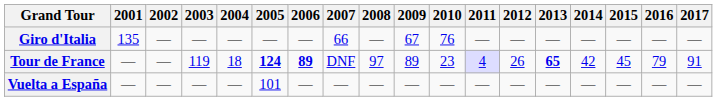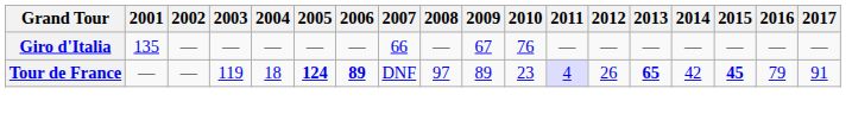Tour de France | 2015: normal -> bold
- row: Vuelta a España | — | — | — | — | 101 | — | — | — | — | — | — | — | — | — | — | — | —
